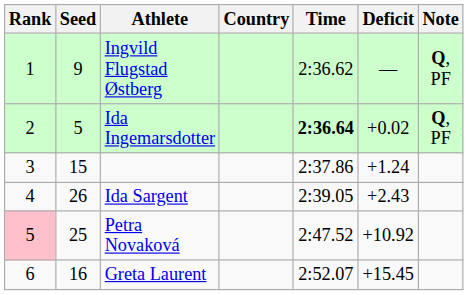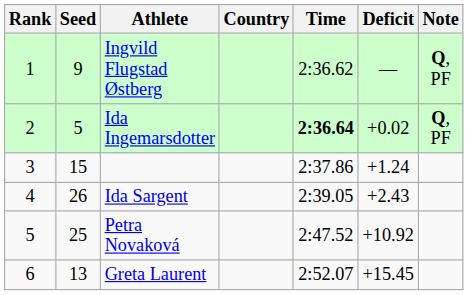Petra Novaková | Rank: pink background -> no background
Greta Laurent | Seed: 16 -> 13
